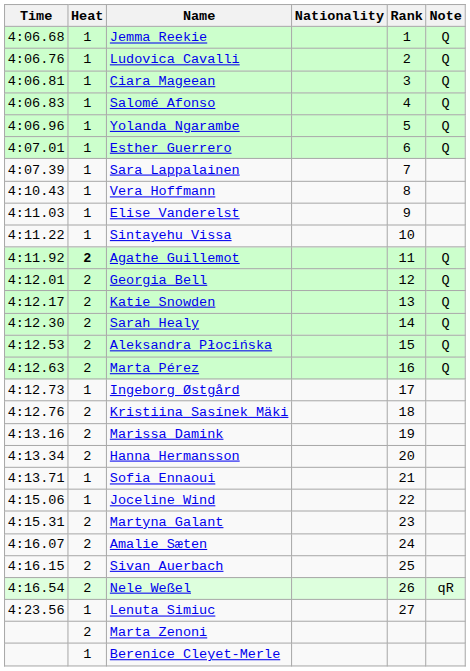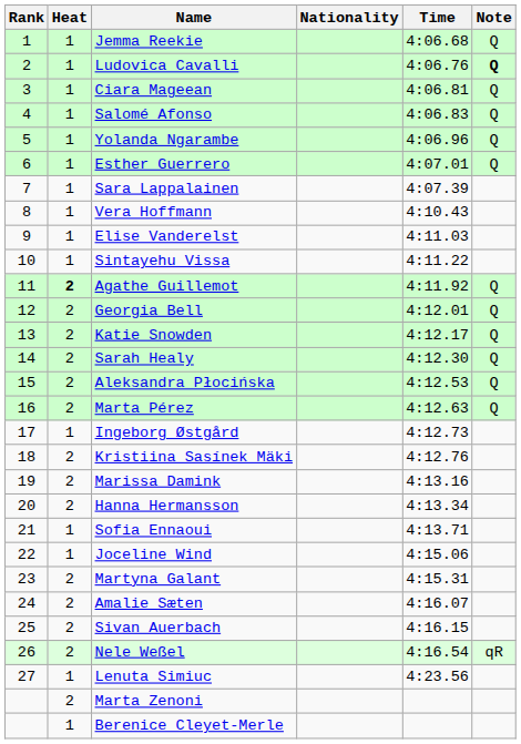columns swapped: Rank <-> Time
Ludovica Cavalli | Note: normal -> bold
